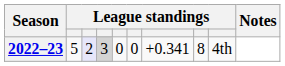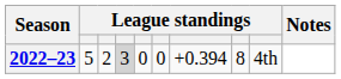2022–23 | column 3: lavender background -> no background
2022–23 | column 7: +0.341 -> +0.394
